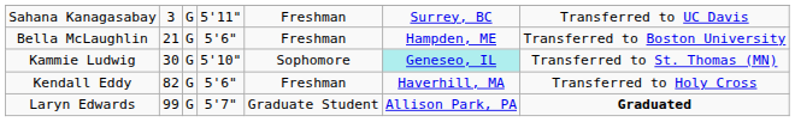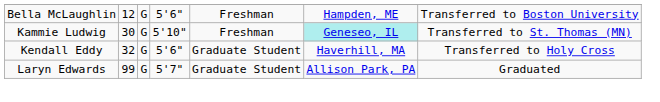- row: Sahana Kanagasabay | 3 | G | 5'11" | Freshman | Surrey, BC | Transferred to UC Davis
Bella McLaughlin | column 2: 21 -> 12
Kammie Ludwig | column 5: Sophomore -> Freshman
Kendall Eddy | column 2: 82 -> 32
Kendall Eddy | column 5: Freshman -> Graduate Student
Laryn Edwards | column 7: bold -> normal
